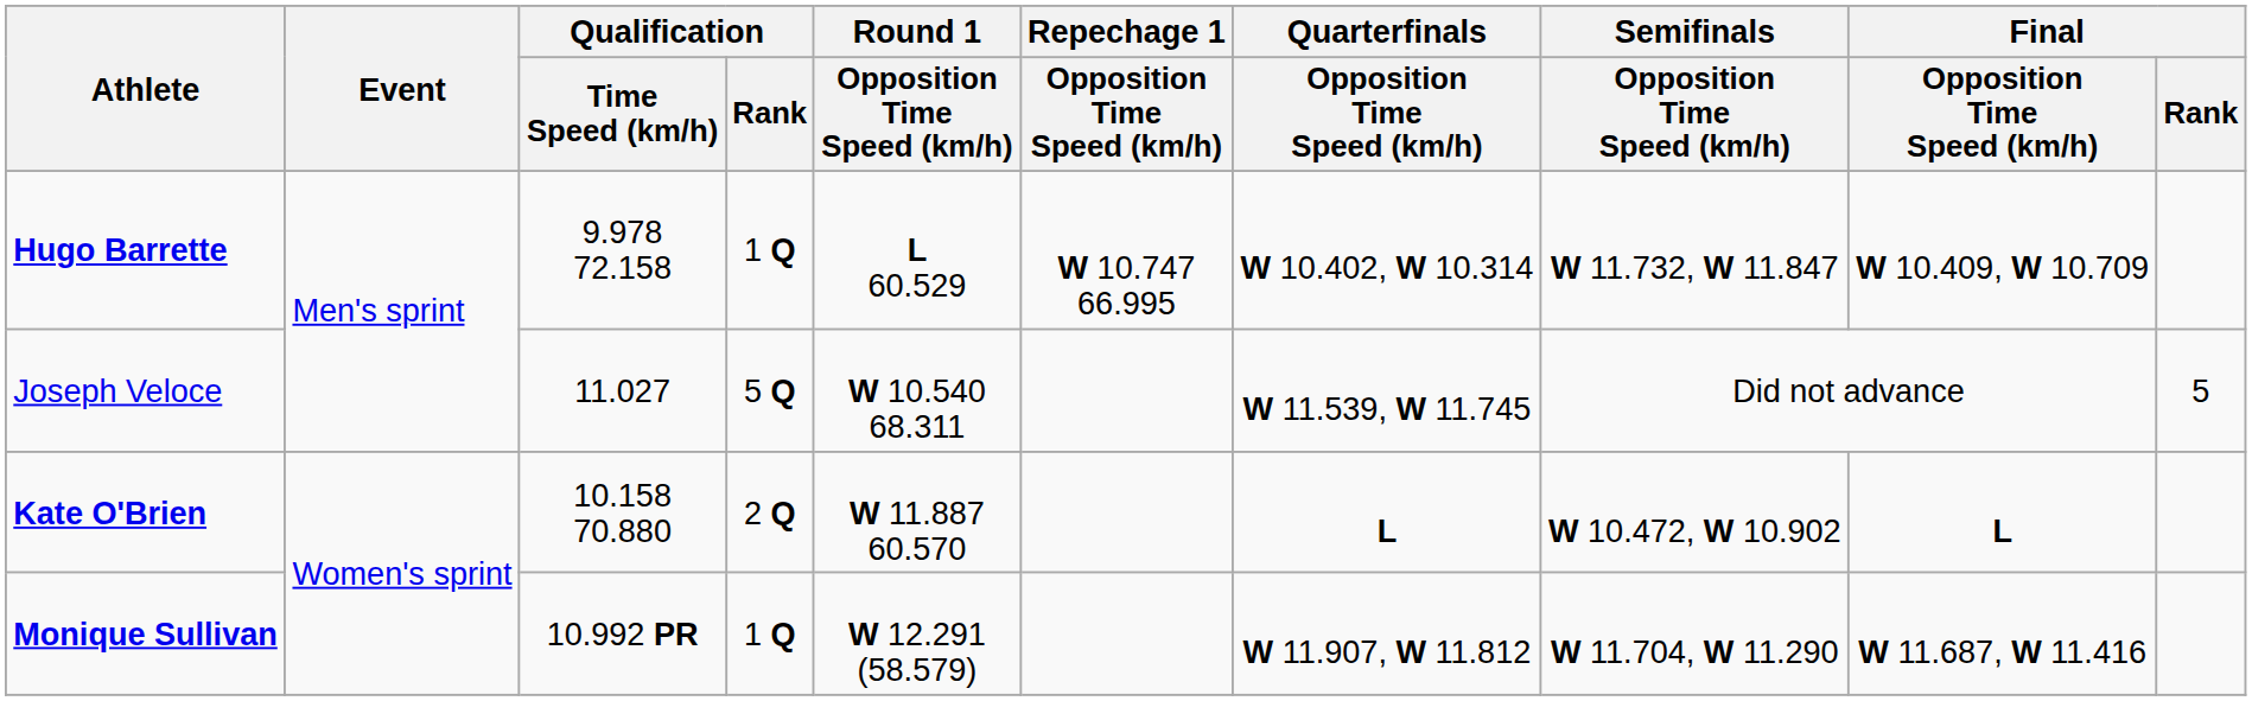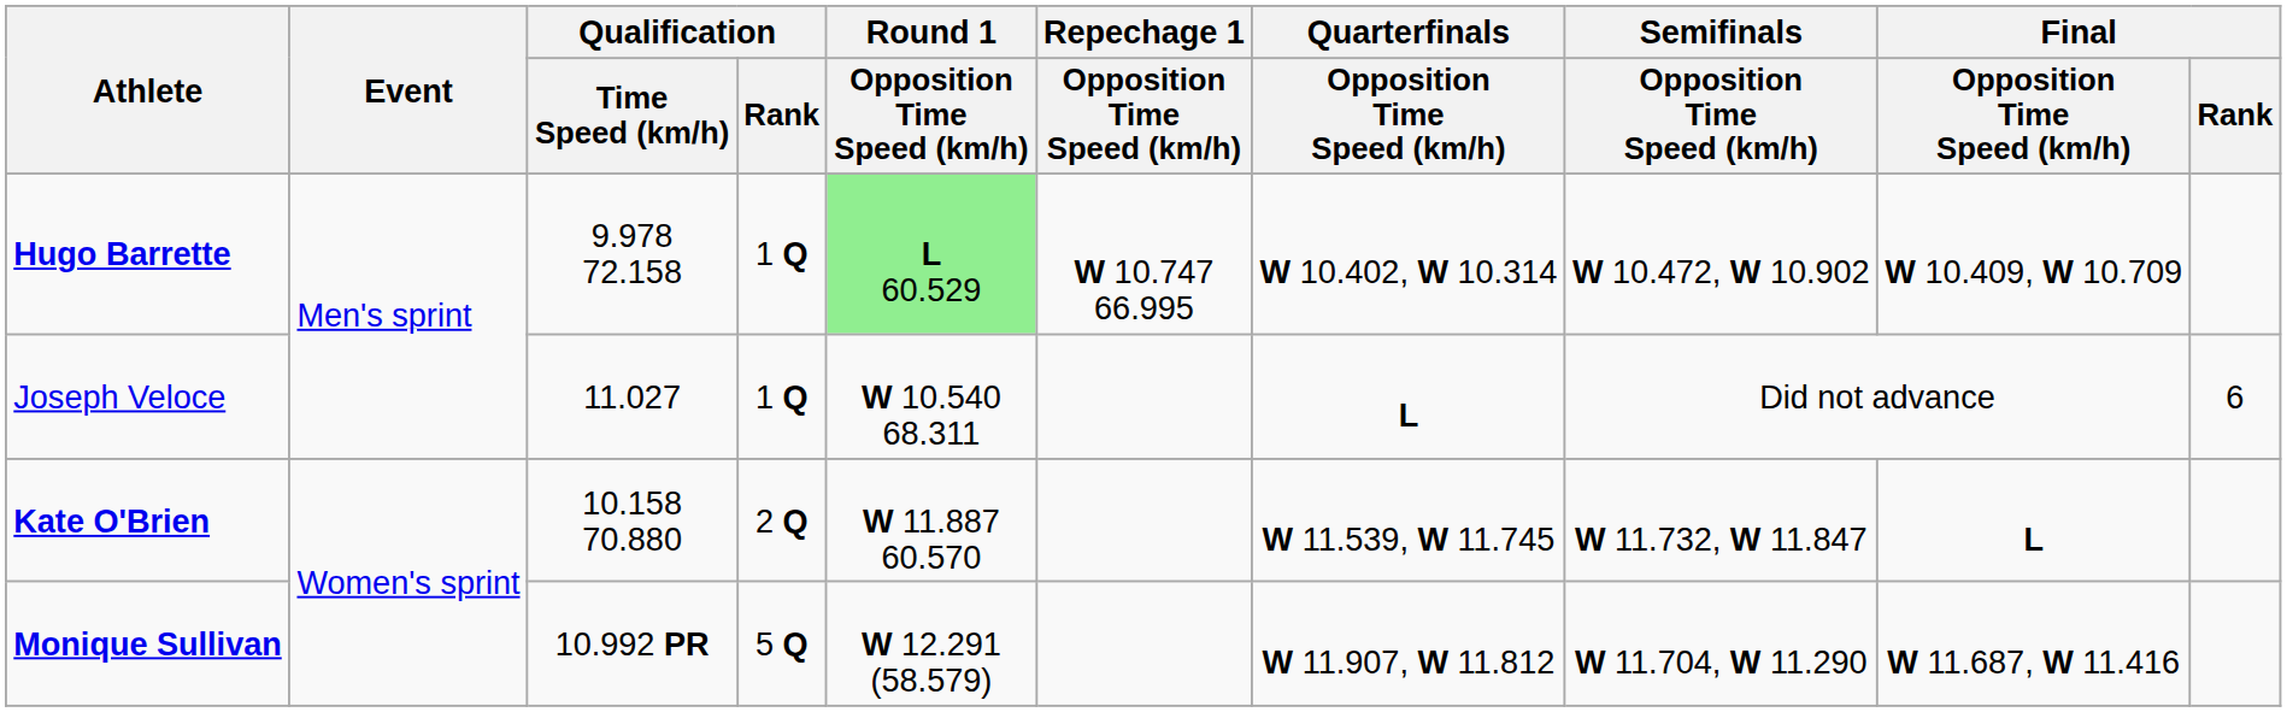Hugo Barrette | Round 1 / Opposition Time Speed (km/h): no background -> lightgreen background
Hugo Barrette | Semifinals / Opposition Time Speed (km/h): W 11.732, W 11.847 -> W 10.472, W 10.902
Joseph Veloce | Qualification / Rank: 5 Q -> 1 Q
Joseph Veloce | Quarterfinals / Opposition Time Speed (km/h): W 11.539, W 11.745 -> L
Joseph Veloce | Final / Rank: 5 -> 6
Kate O'Brien | Quarterfinals / Opposition Time Speed (km/h): L -> W 11.539, W 11.745
Kate O'Brien | Semifinals / Opposition Time Speed (km/h): W 10.472, W 10.902 -> W 11.732, W 11.847
Monique Sullivan | Qualification / Rank: 1 Q -> 5 Q
